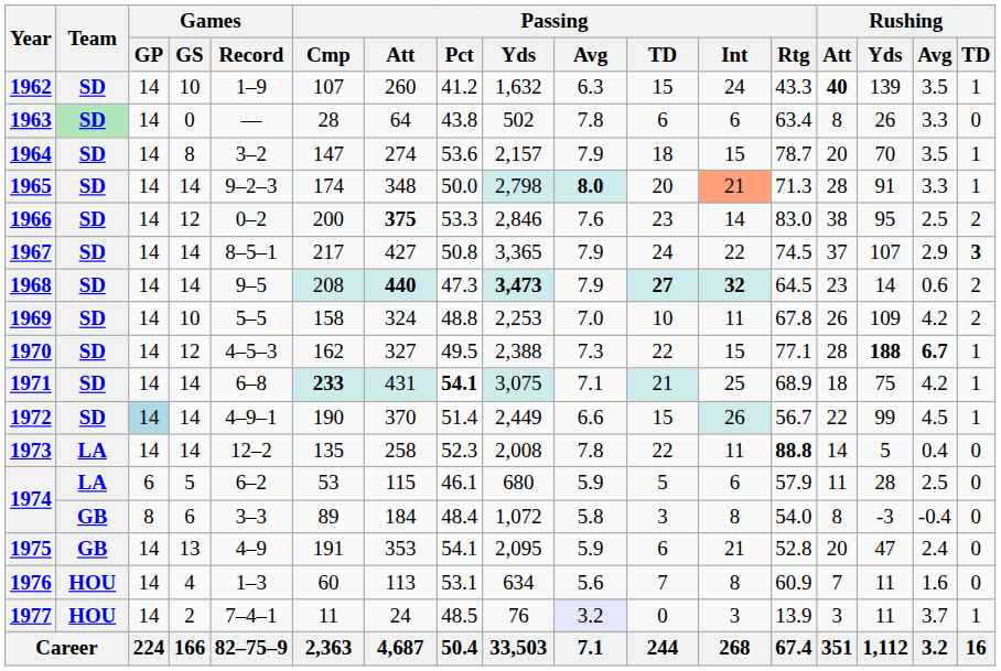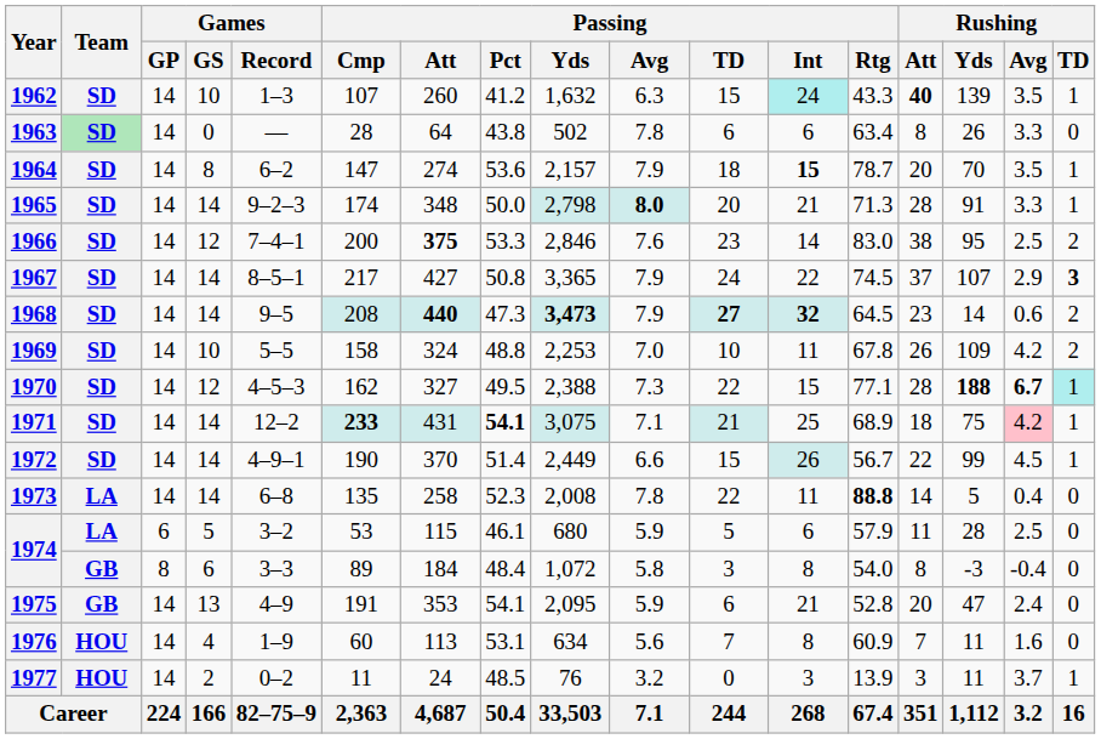1962 | Games / Record: 1–9 -> 1–3
1962 | Passing / Int: no background -> paleturquoise background
1964 | Games / Record: 3–2 -> 6–2
1964 | Passing / Int: normal -> bold
1965 | Passing / Int: lightsalmon background -> no background
1966 | Games / Record: 0–2 -> 7–4–1
1970 | Rushing / TD: no background -> paleturquoise background
1971 | Games / Record: 6–8 -> 12–2
1971 | Rushing / Avg: no background -> pink background
1972 | Games / GP: lightblue background -> no background
1973 | Games / Record: 12–2 -> 6–8
1974 / 5 | Games / Record: 6–2 -> 3–2
1976 | Games / Record: 1–3 -> 1–9
1977 | Games / Record: 7–4–1 -> 0–2
1977 | Passing / Avg: lavender background -> no background
